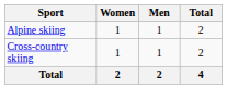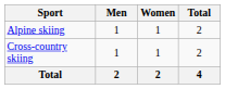columns swapped: Men <-> Women
